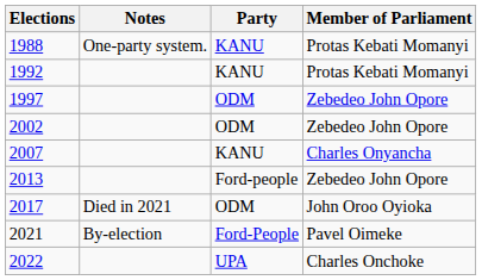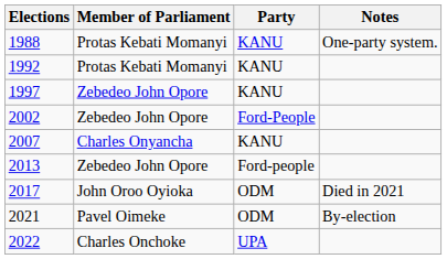columns swapped: Member of Parliament <-> Notes
1997 | Party: ODM -> KANU
2002 | Party: ODM -> Ford-People
2021 | Party: Ford-People -> ODM
